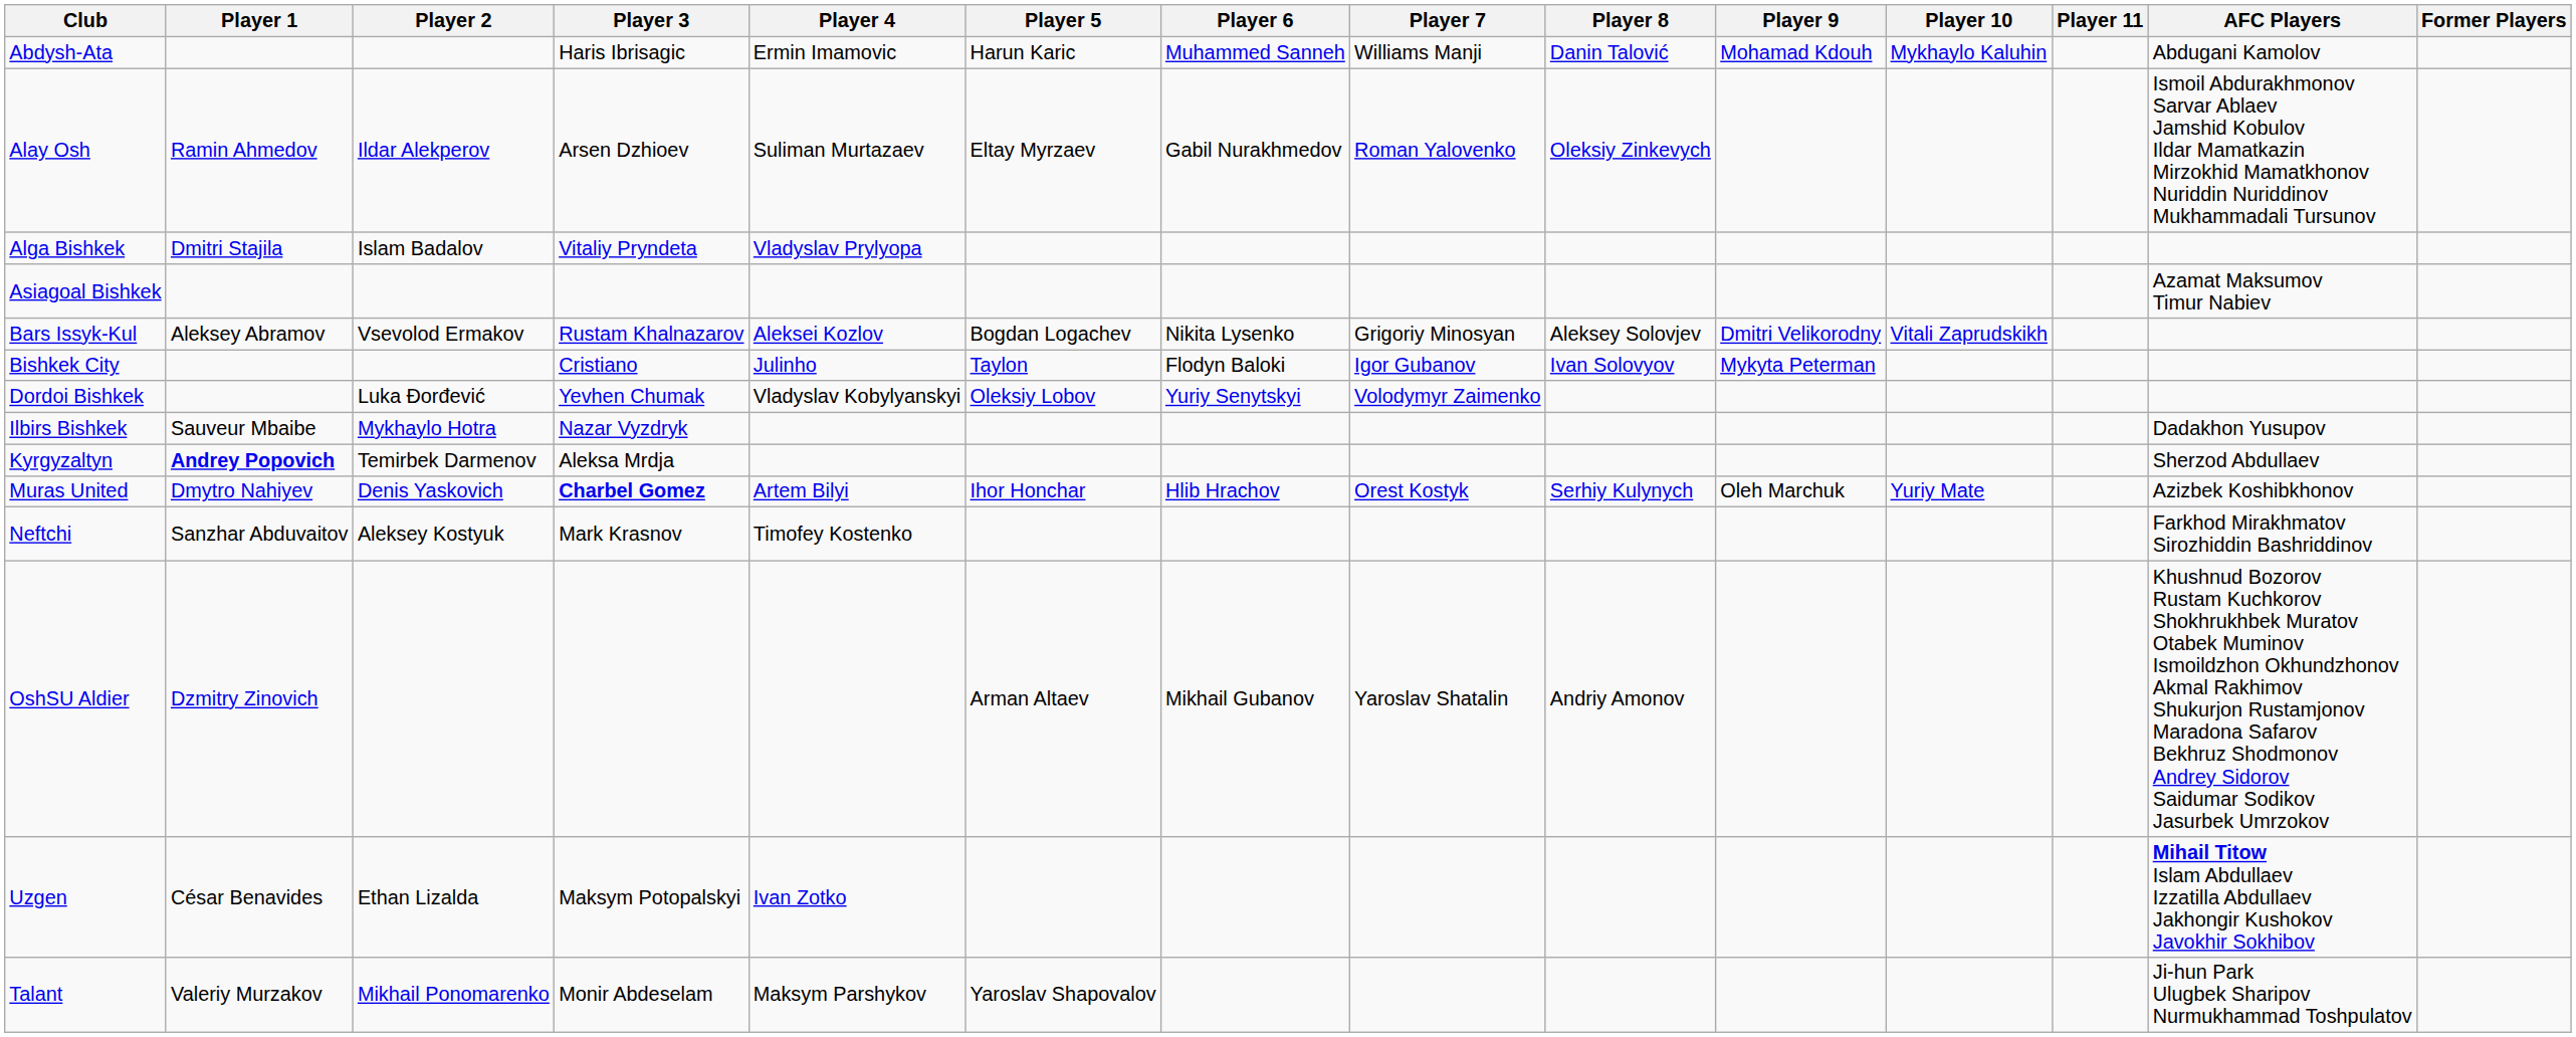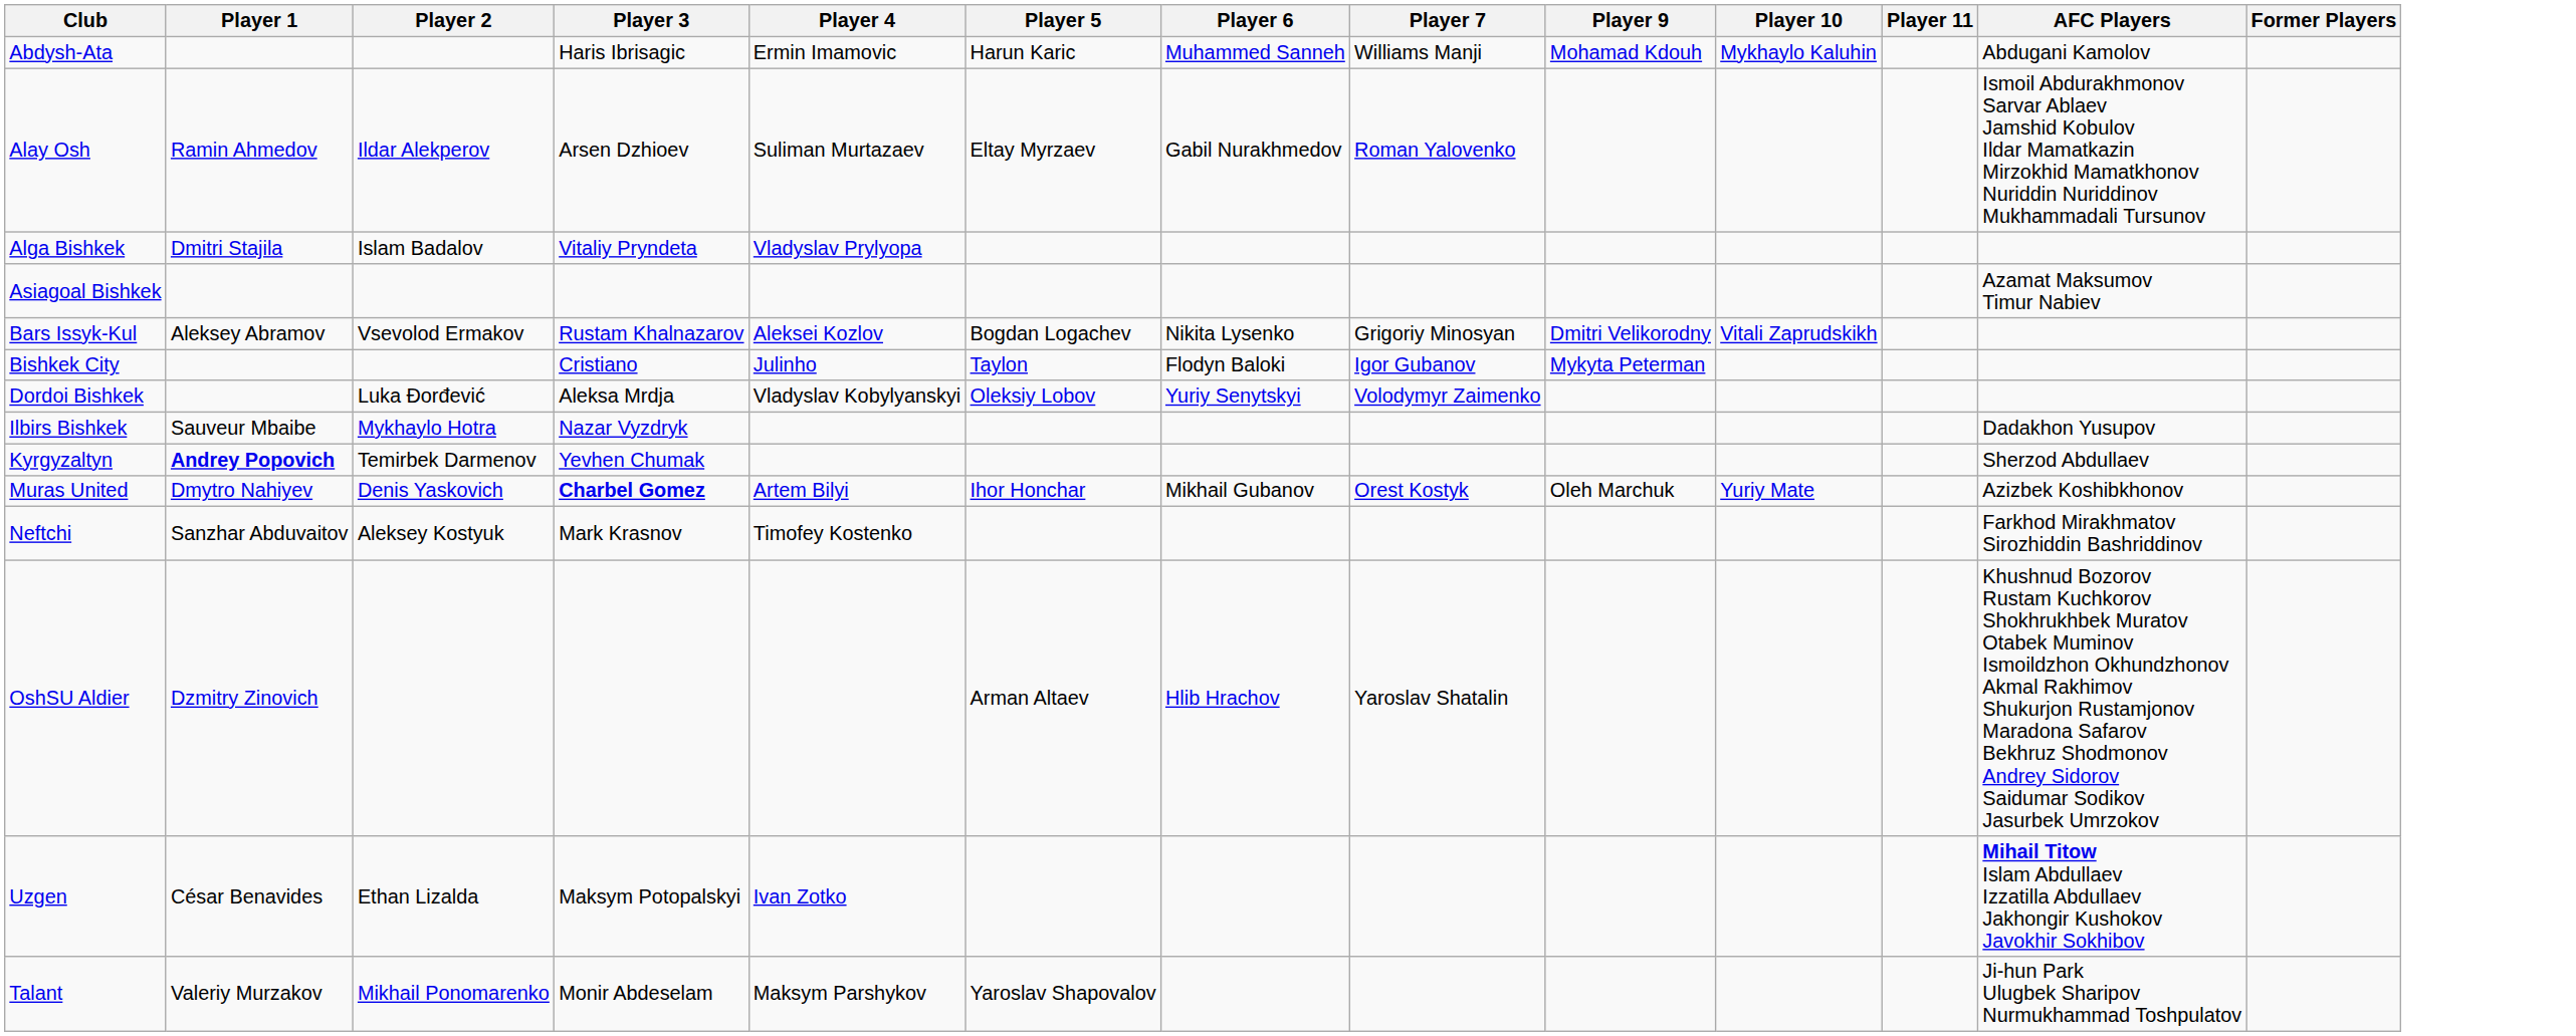- column: Player 8 | Danin Talović | Oleksiy Zinkevych | Aleksey Solovjev | Ivan Solovyov | Serhiy Kulynych | Andriy Amonov
Dordoi Bishkek | Player 3: Yevhen Chumak -> Aleksa Mrdja
Kyrgyzaltyn | Player 3: Aleksa Mrdja -> Yevhen Chumak
Muras United | Player 6: Hlib Hrachov -> Mikhail Gubanov
OshSU Aldier | Player 6: Mikhail Gubanov -> Hlib Hrachov
